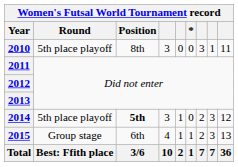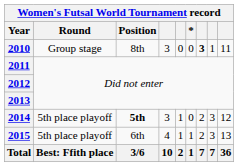2010 | Round: 5th place playoff -> Group stage
2010 | column 7: normal -> bold
2015 | Round: Group stage -> 5th place playoff
